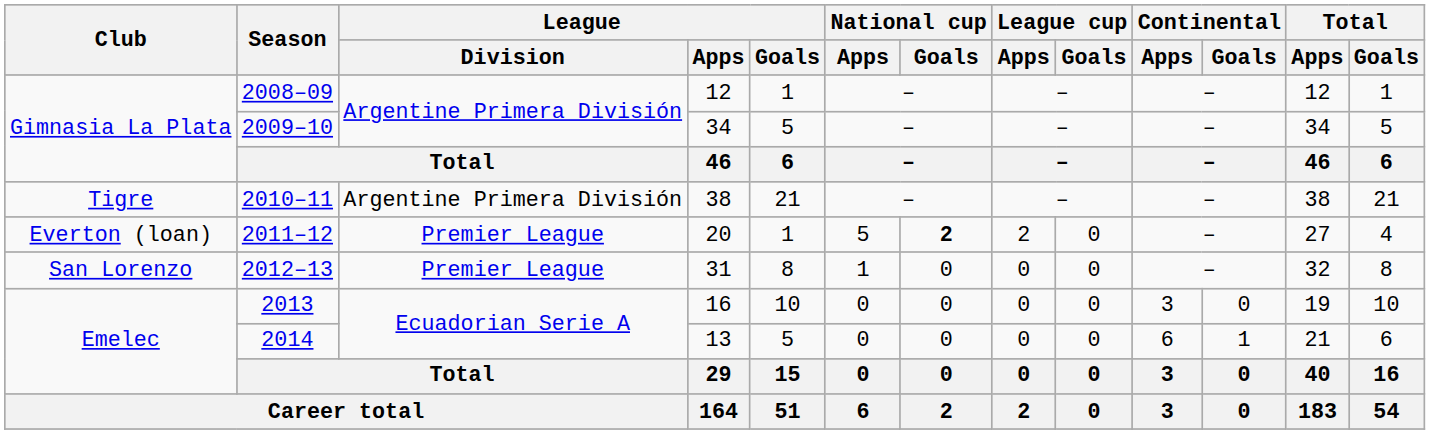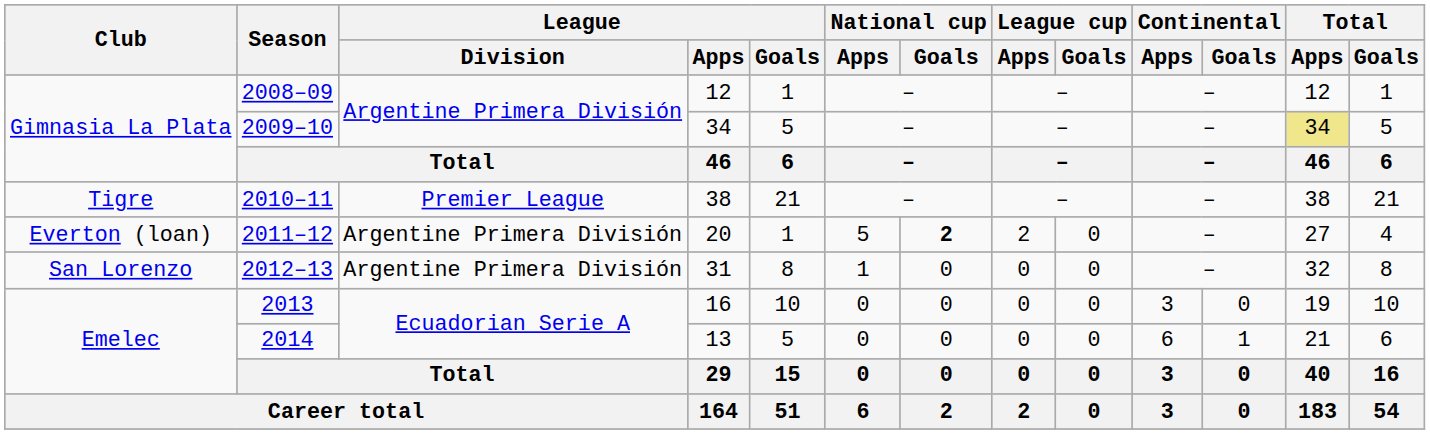2009–10 | Total / Apps: no background -> khaki background
2010–11 | League / Division: Argentine Primera División -> Premier League
2011–12 | League / Division: Premier League -> Argentine Primera División
2012–13 | League / Division: Premier League -> Argentine Primera División
